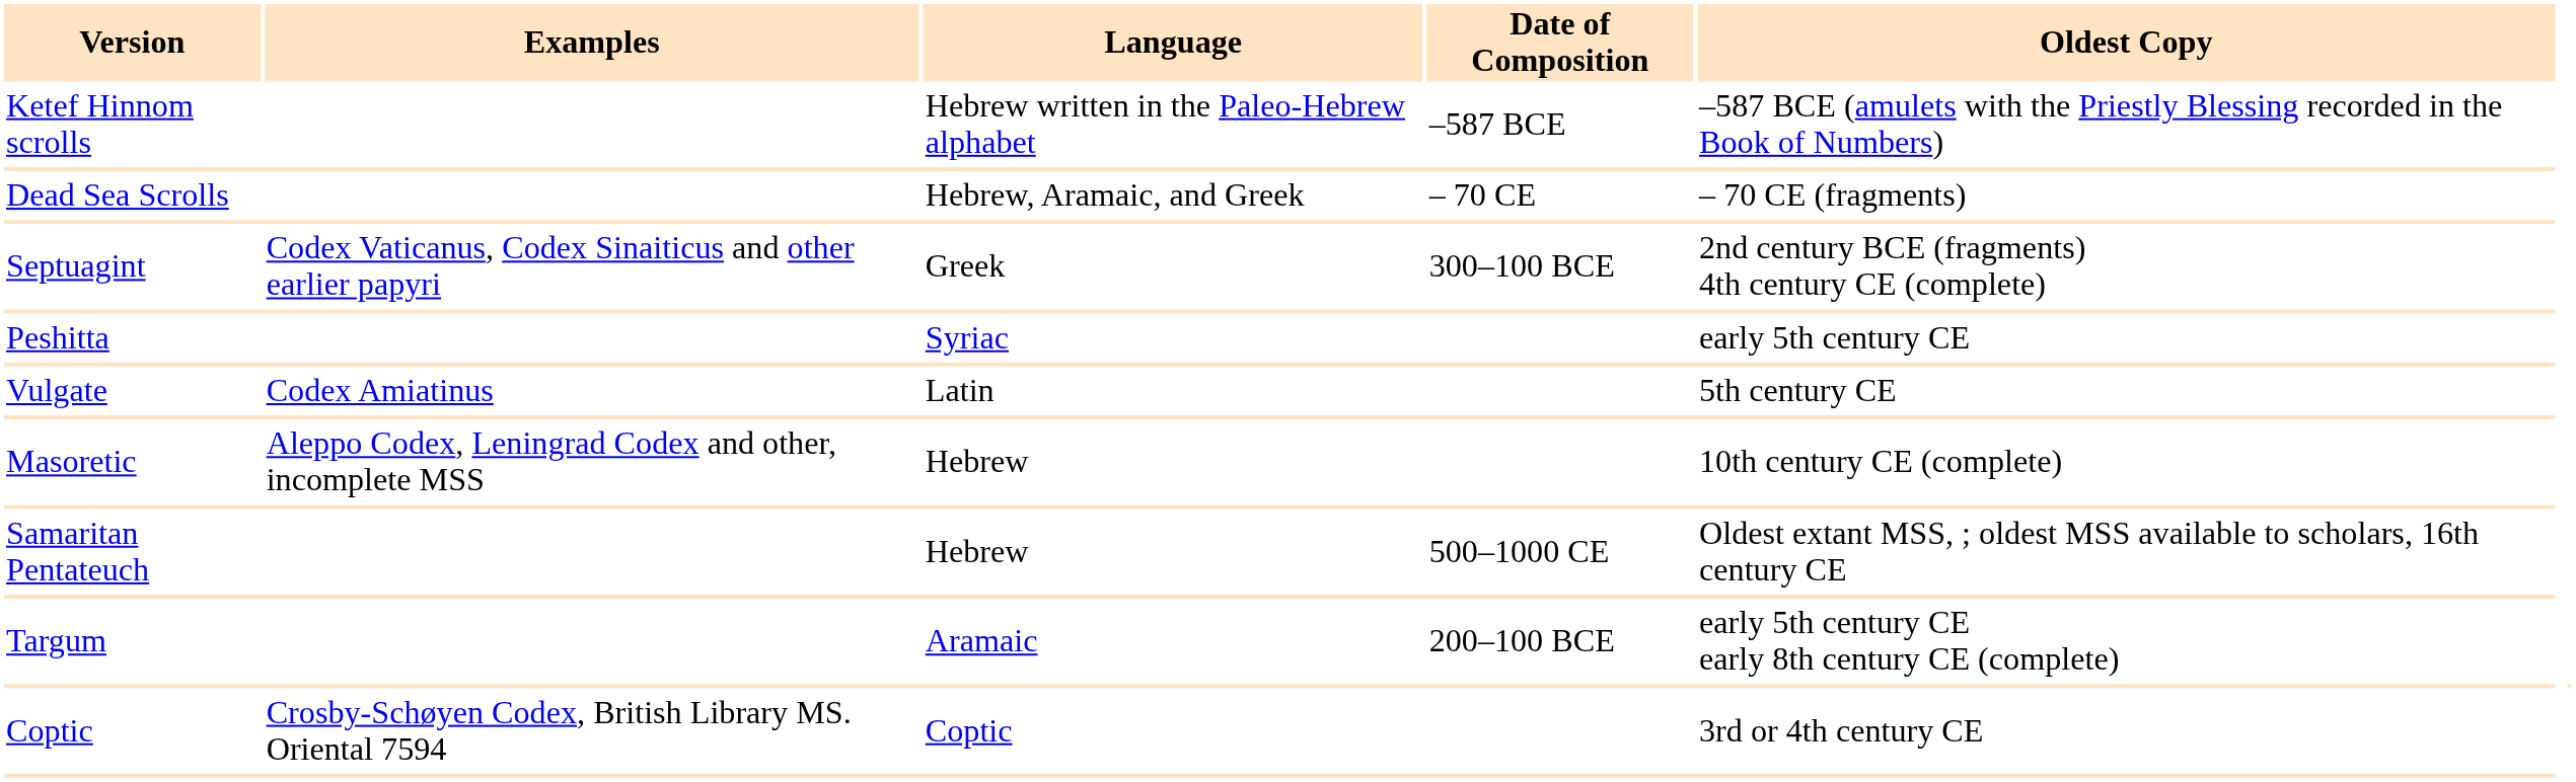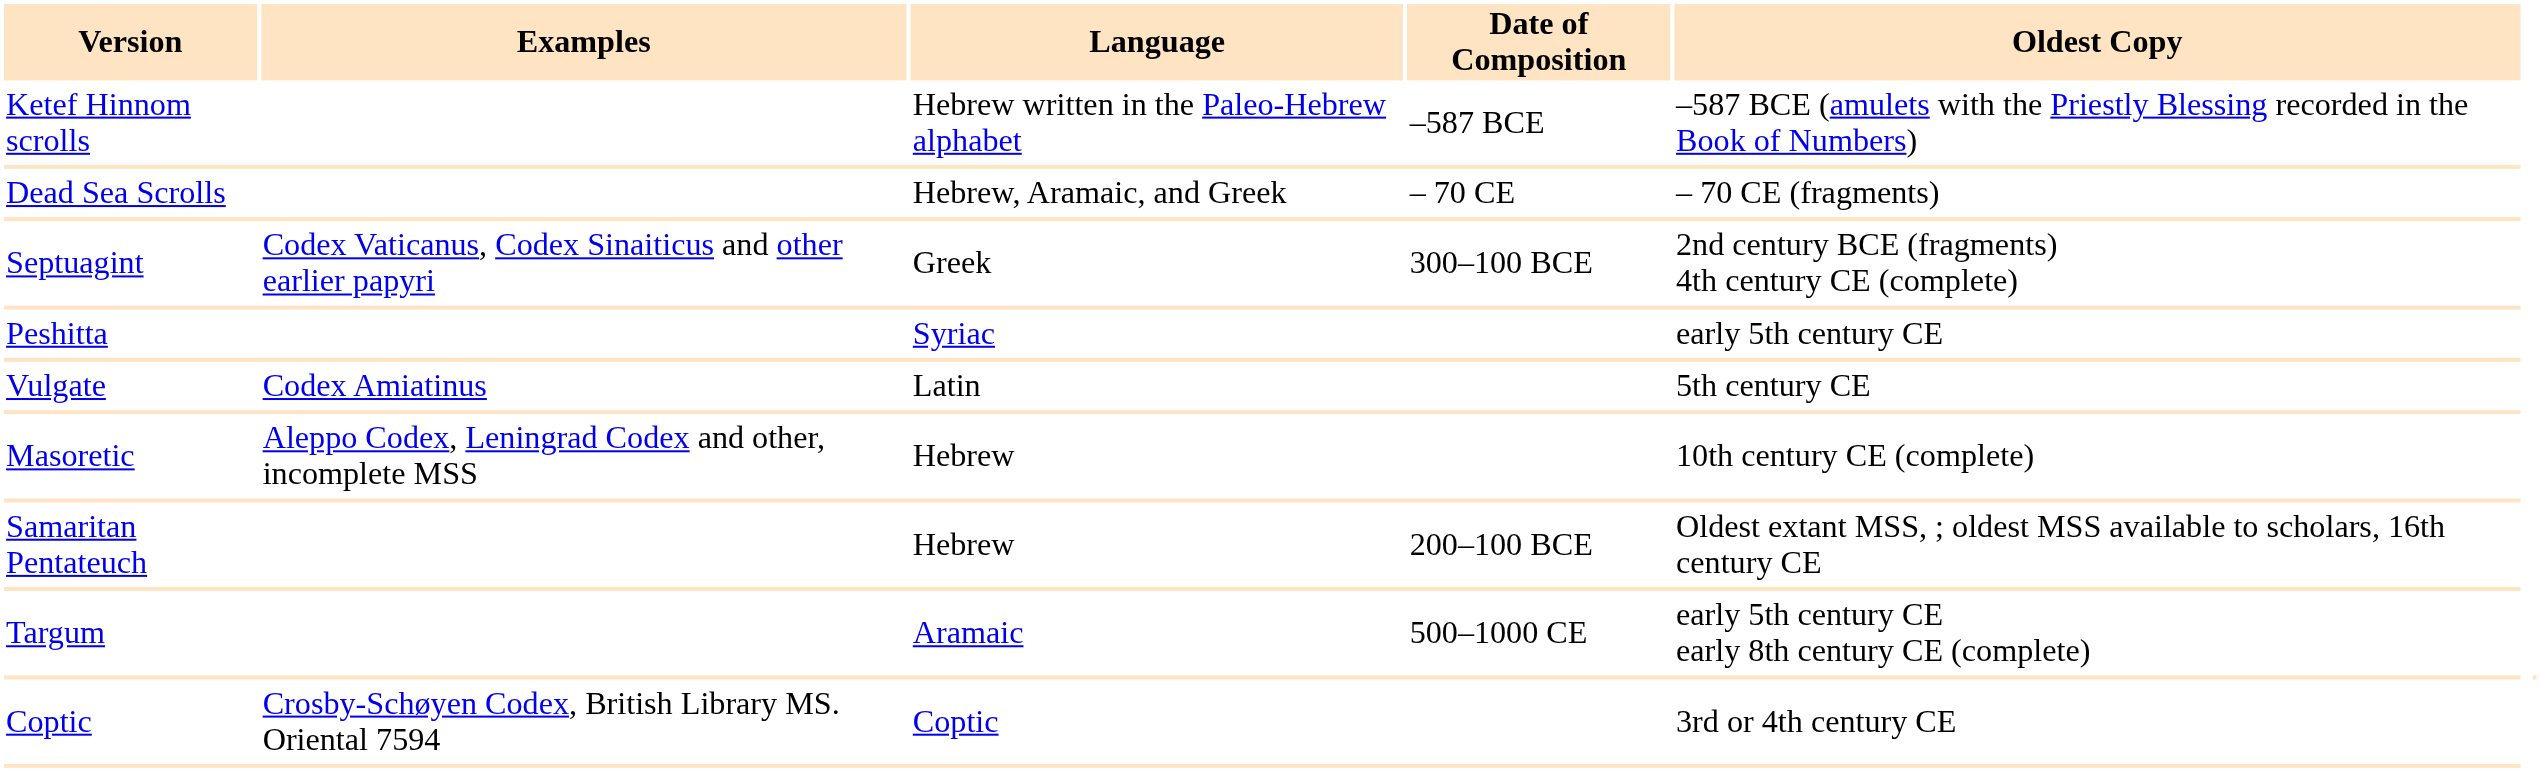Samaritan Pentateuch | column 4: 500–1000 CE -> 200–100 BCE
Targum | column 4: 200–100 BCE -> 500–1000 CE
